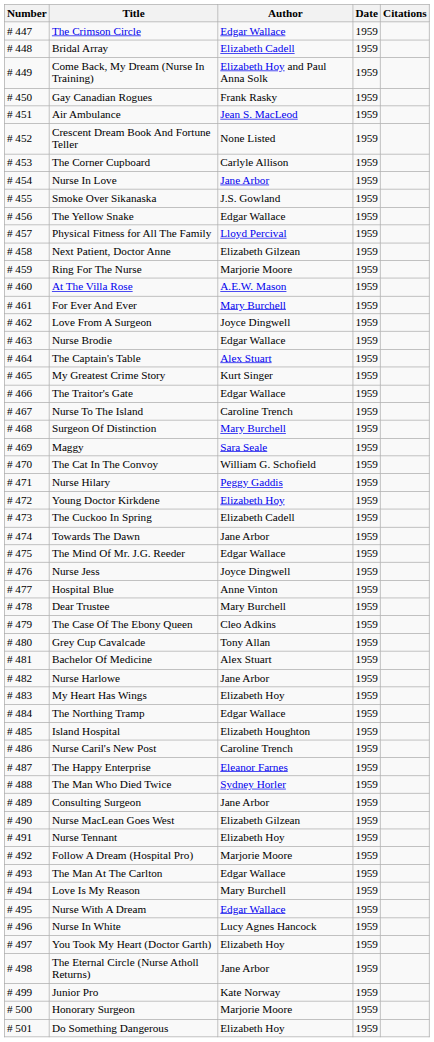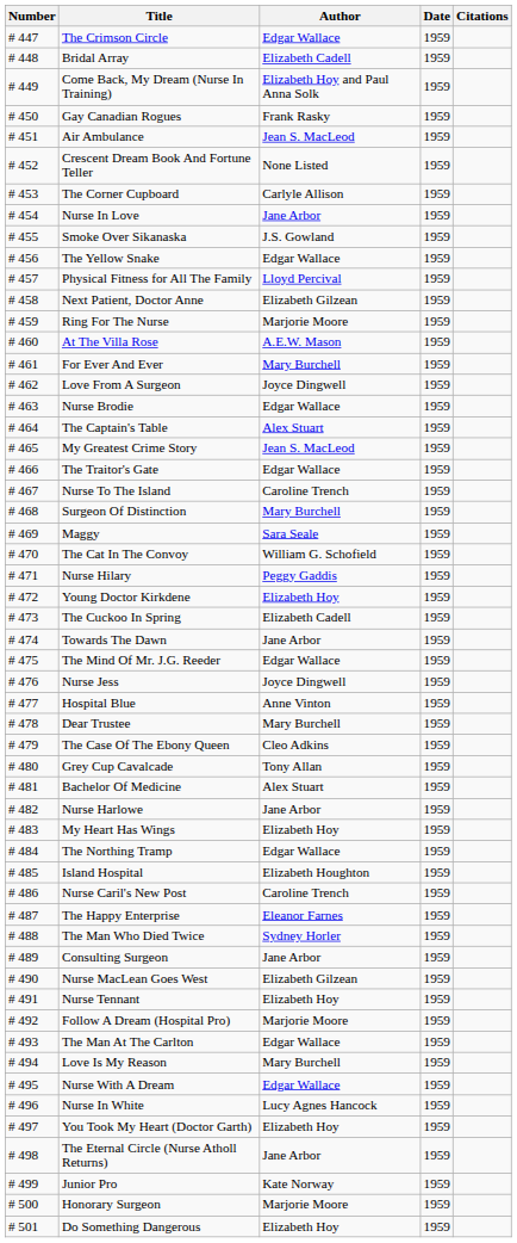My Greatest Crime Story | Author: Kurt Singer -> Jean S. MacLeod
